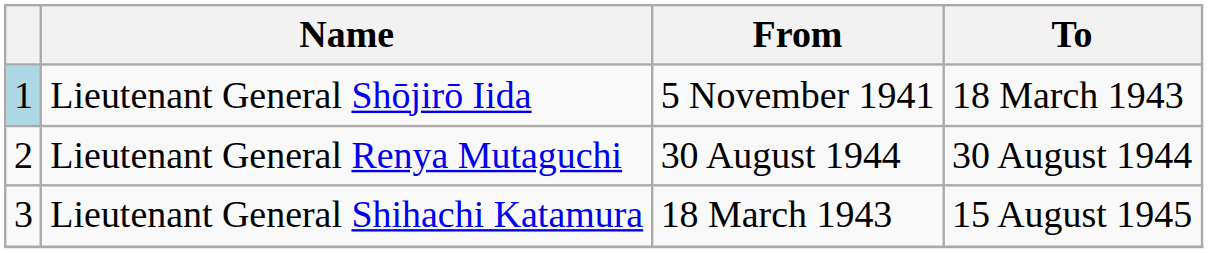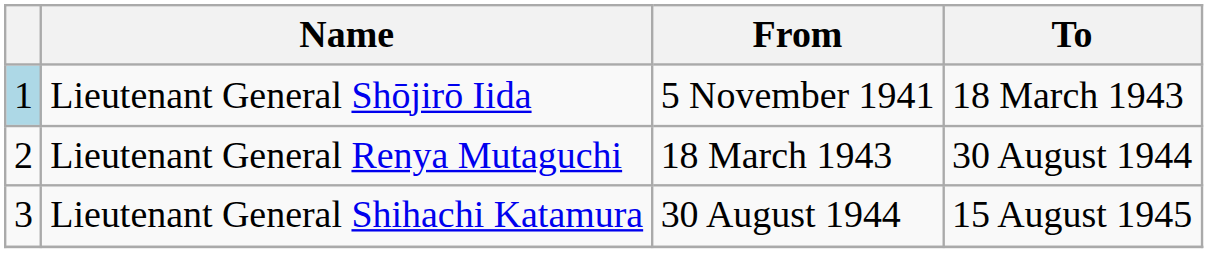Lieutenant General Renya Mutaguchi | From: 30 August 1944 -> 18 March 1943
Lieutenant General Shihachi Katamura | From: 18 March 1943 -> 30 August 1944
